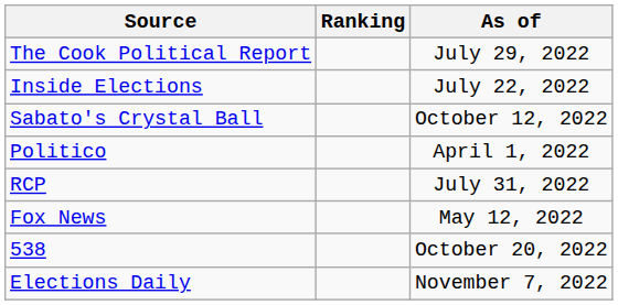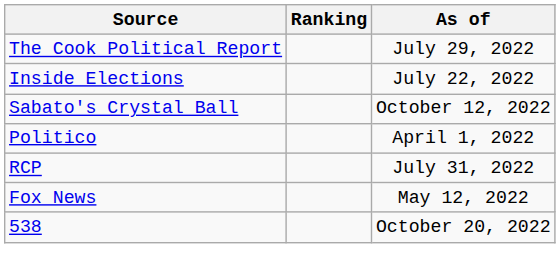- row: Elections Daily | November 7, 2022
